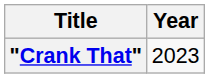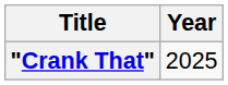"Crank That" | Year: 2023 -> 2025
